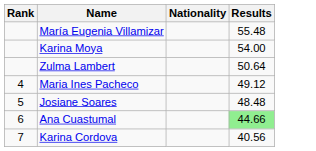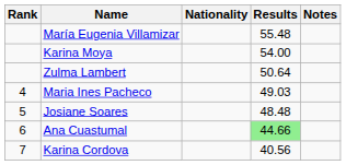+ column: Notes
Maria Ines Pacheco | Results: 49.12 -> 49.03
